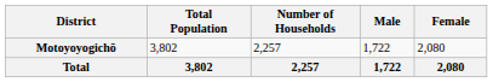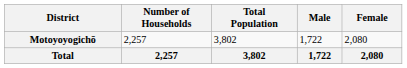columns swapped: Number of Households <-> Total Population
